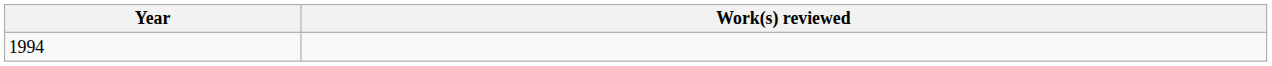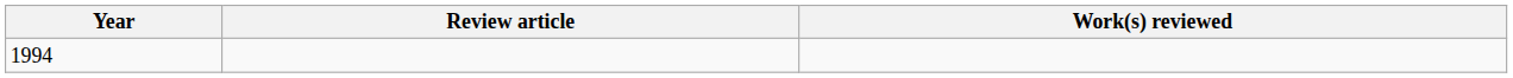+ column: Review article
